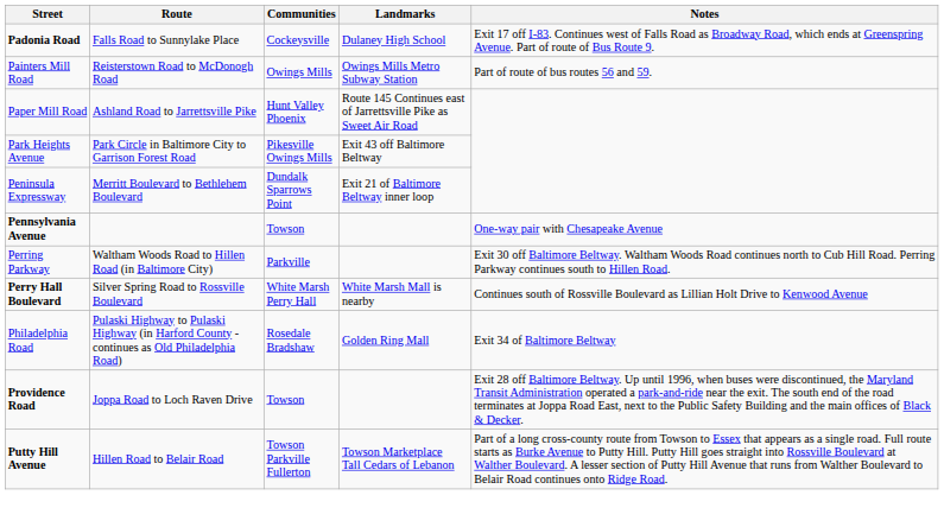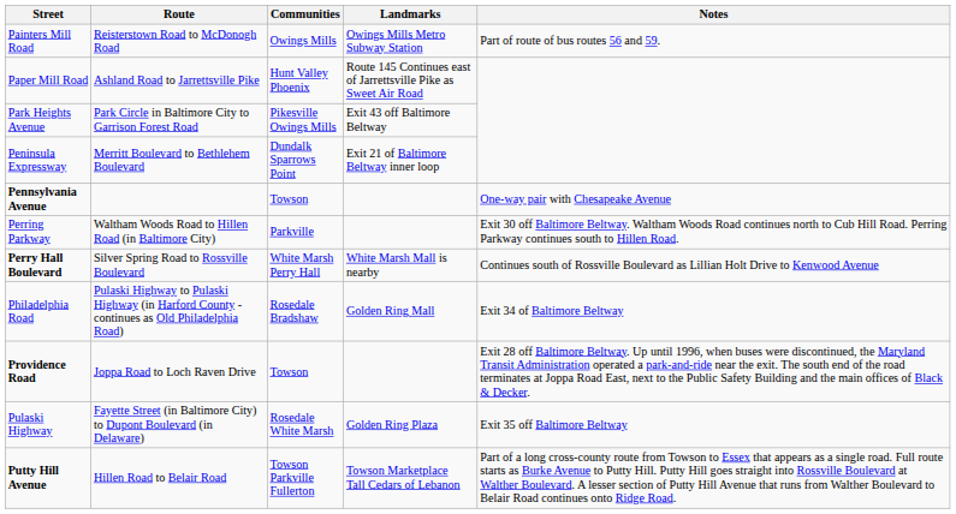- row: Padonia Road | Falls Road to Sunnylake Place | Cockeysville | Dulaney High School | Exit 17 off I-83. Continues west of Falls Road as Broadway Road, which ends at Greenspring Avenue. Part of route of Bus Route 9.
+ row: Pulaski Highway | Fayette Street (in Baltimore City) to Dupont Boulevard (in Delaware) | Rosedale White Marsh | Golden Ring Plaza | Exit 35 off Baltimore Beltway
